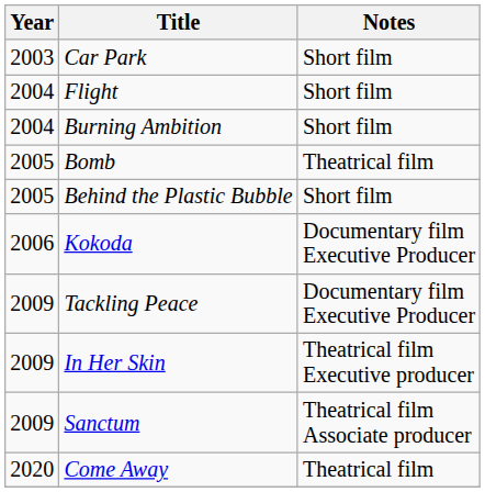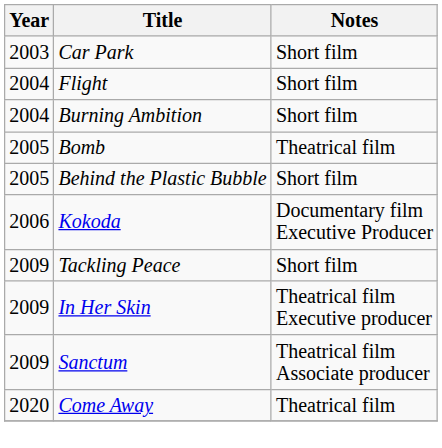Tackling Peace | Notes: Documentary film Executive Producer -> Short film
